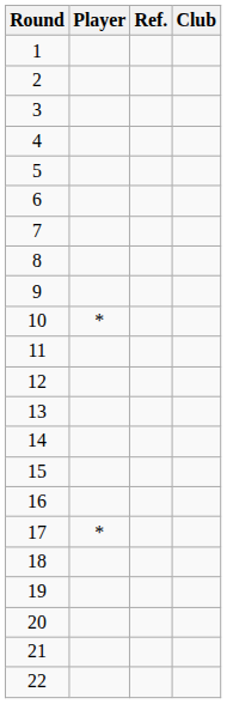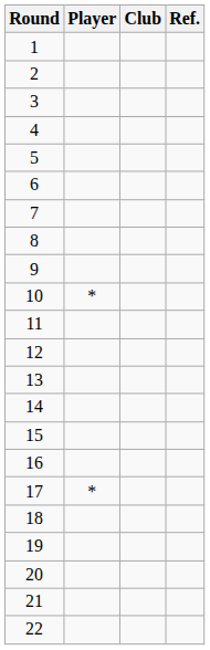columns swapped: Club <-> Ref.
